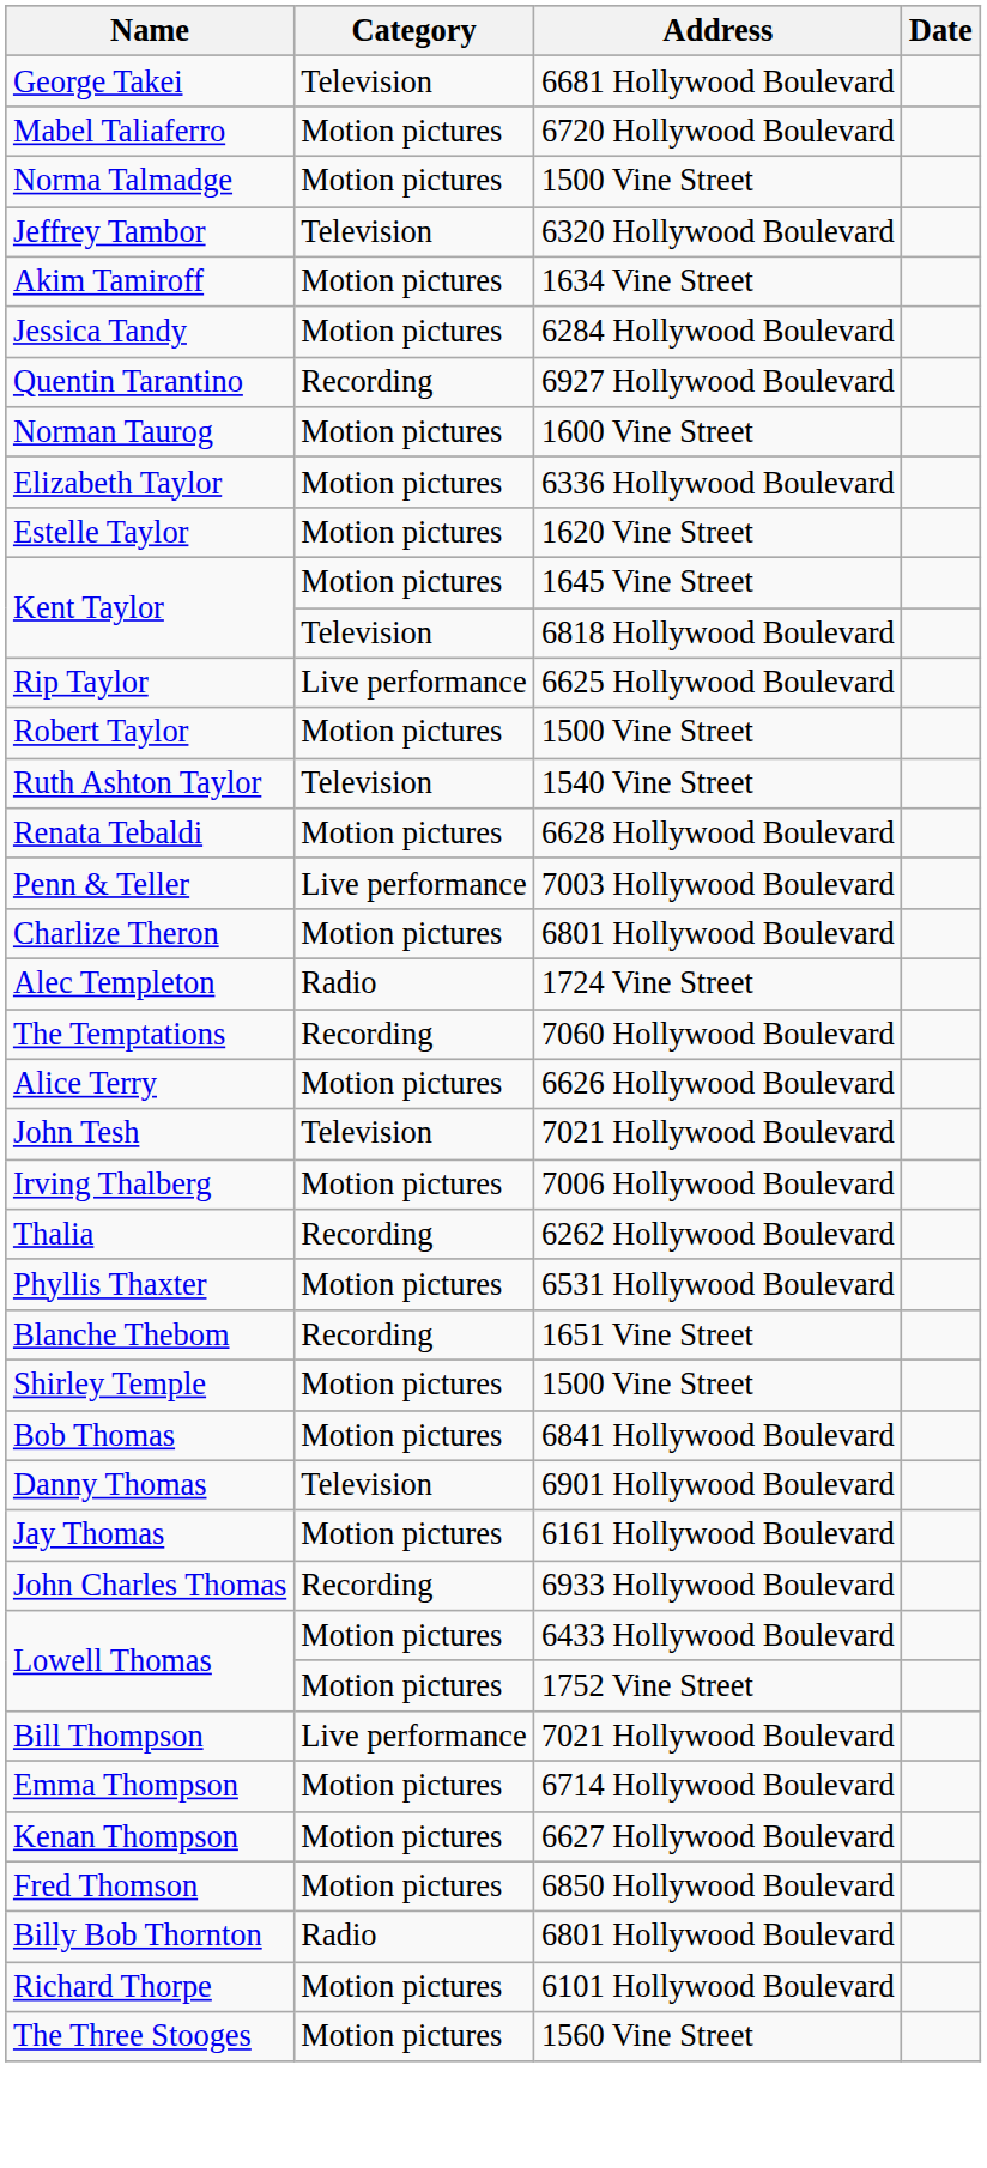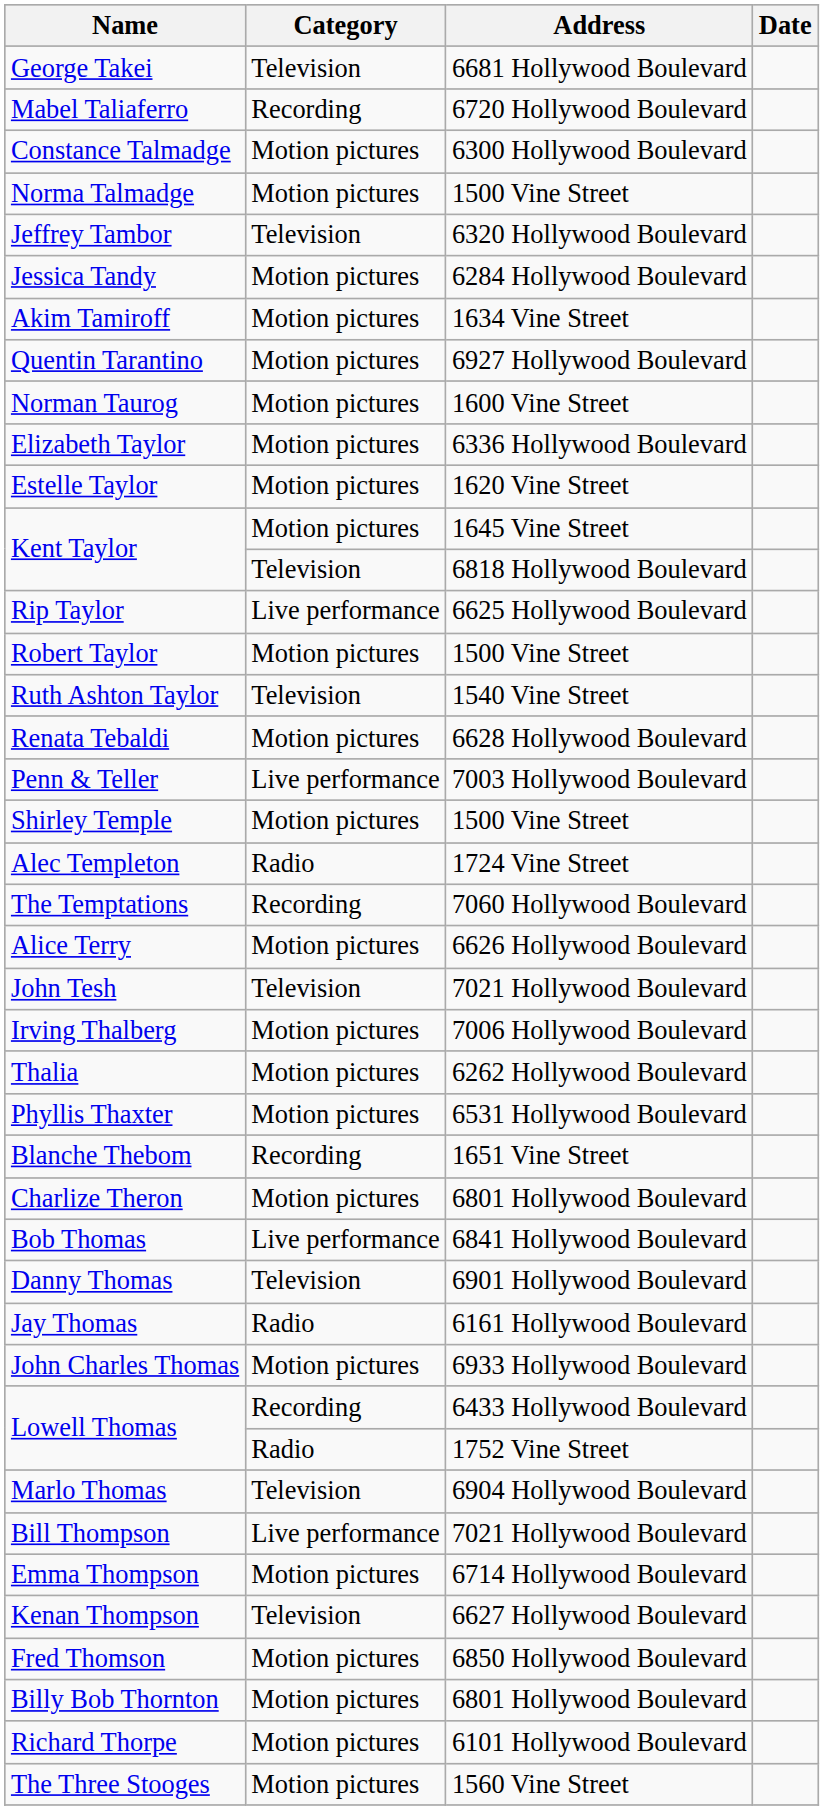Mabel Taliaferro | Category: Motion pictures -> Recording
+ row: Constance Talmadge | Motion pictures | 6300 Hollywood Boulevard
rows swapped: Akim Tamiroff <-> Jessica Tandy
Quentin Tarantino | Category: Recording -> Motion pictures
rows swapped: Shirley Temple <-> Charlize Theron
Thalia | Category: Recording -> Motion pictures
Bob Thomas | Category: Motion pictures -> Live performance
Jay Thomas | Category: Motion pictures -> Radio
John Charles Thomas | Category: Recording -> Motion pictures
Lowell Thomas / 6433 Hollywood Boulevard | Category: Motion pictures -> Recording
Lowell Thomas / 1752 Vine Street | Category: Motion pictures -> Radio
+ row: Marlo Thomas | Television | 6904 Hollywood Boulevard
Kenan Thompson | Category: Motion pictures -> Television
Billy Bob Thornton | Category: Radio -> Motion pictures
